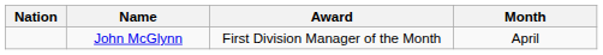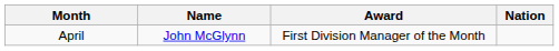columns swapped: Nation <-> Month
